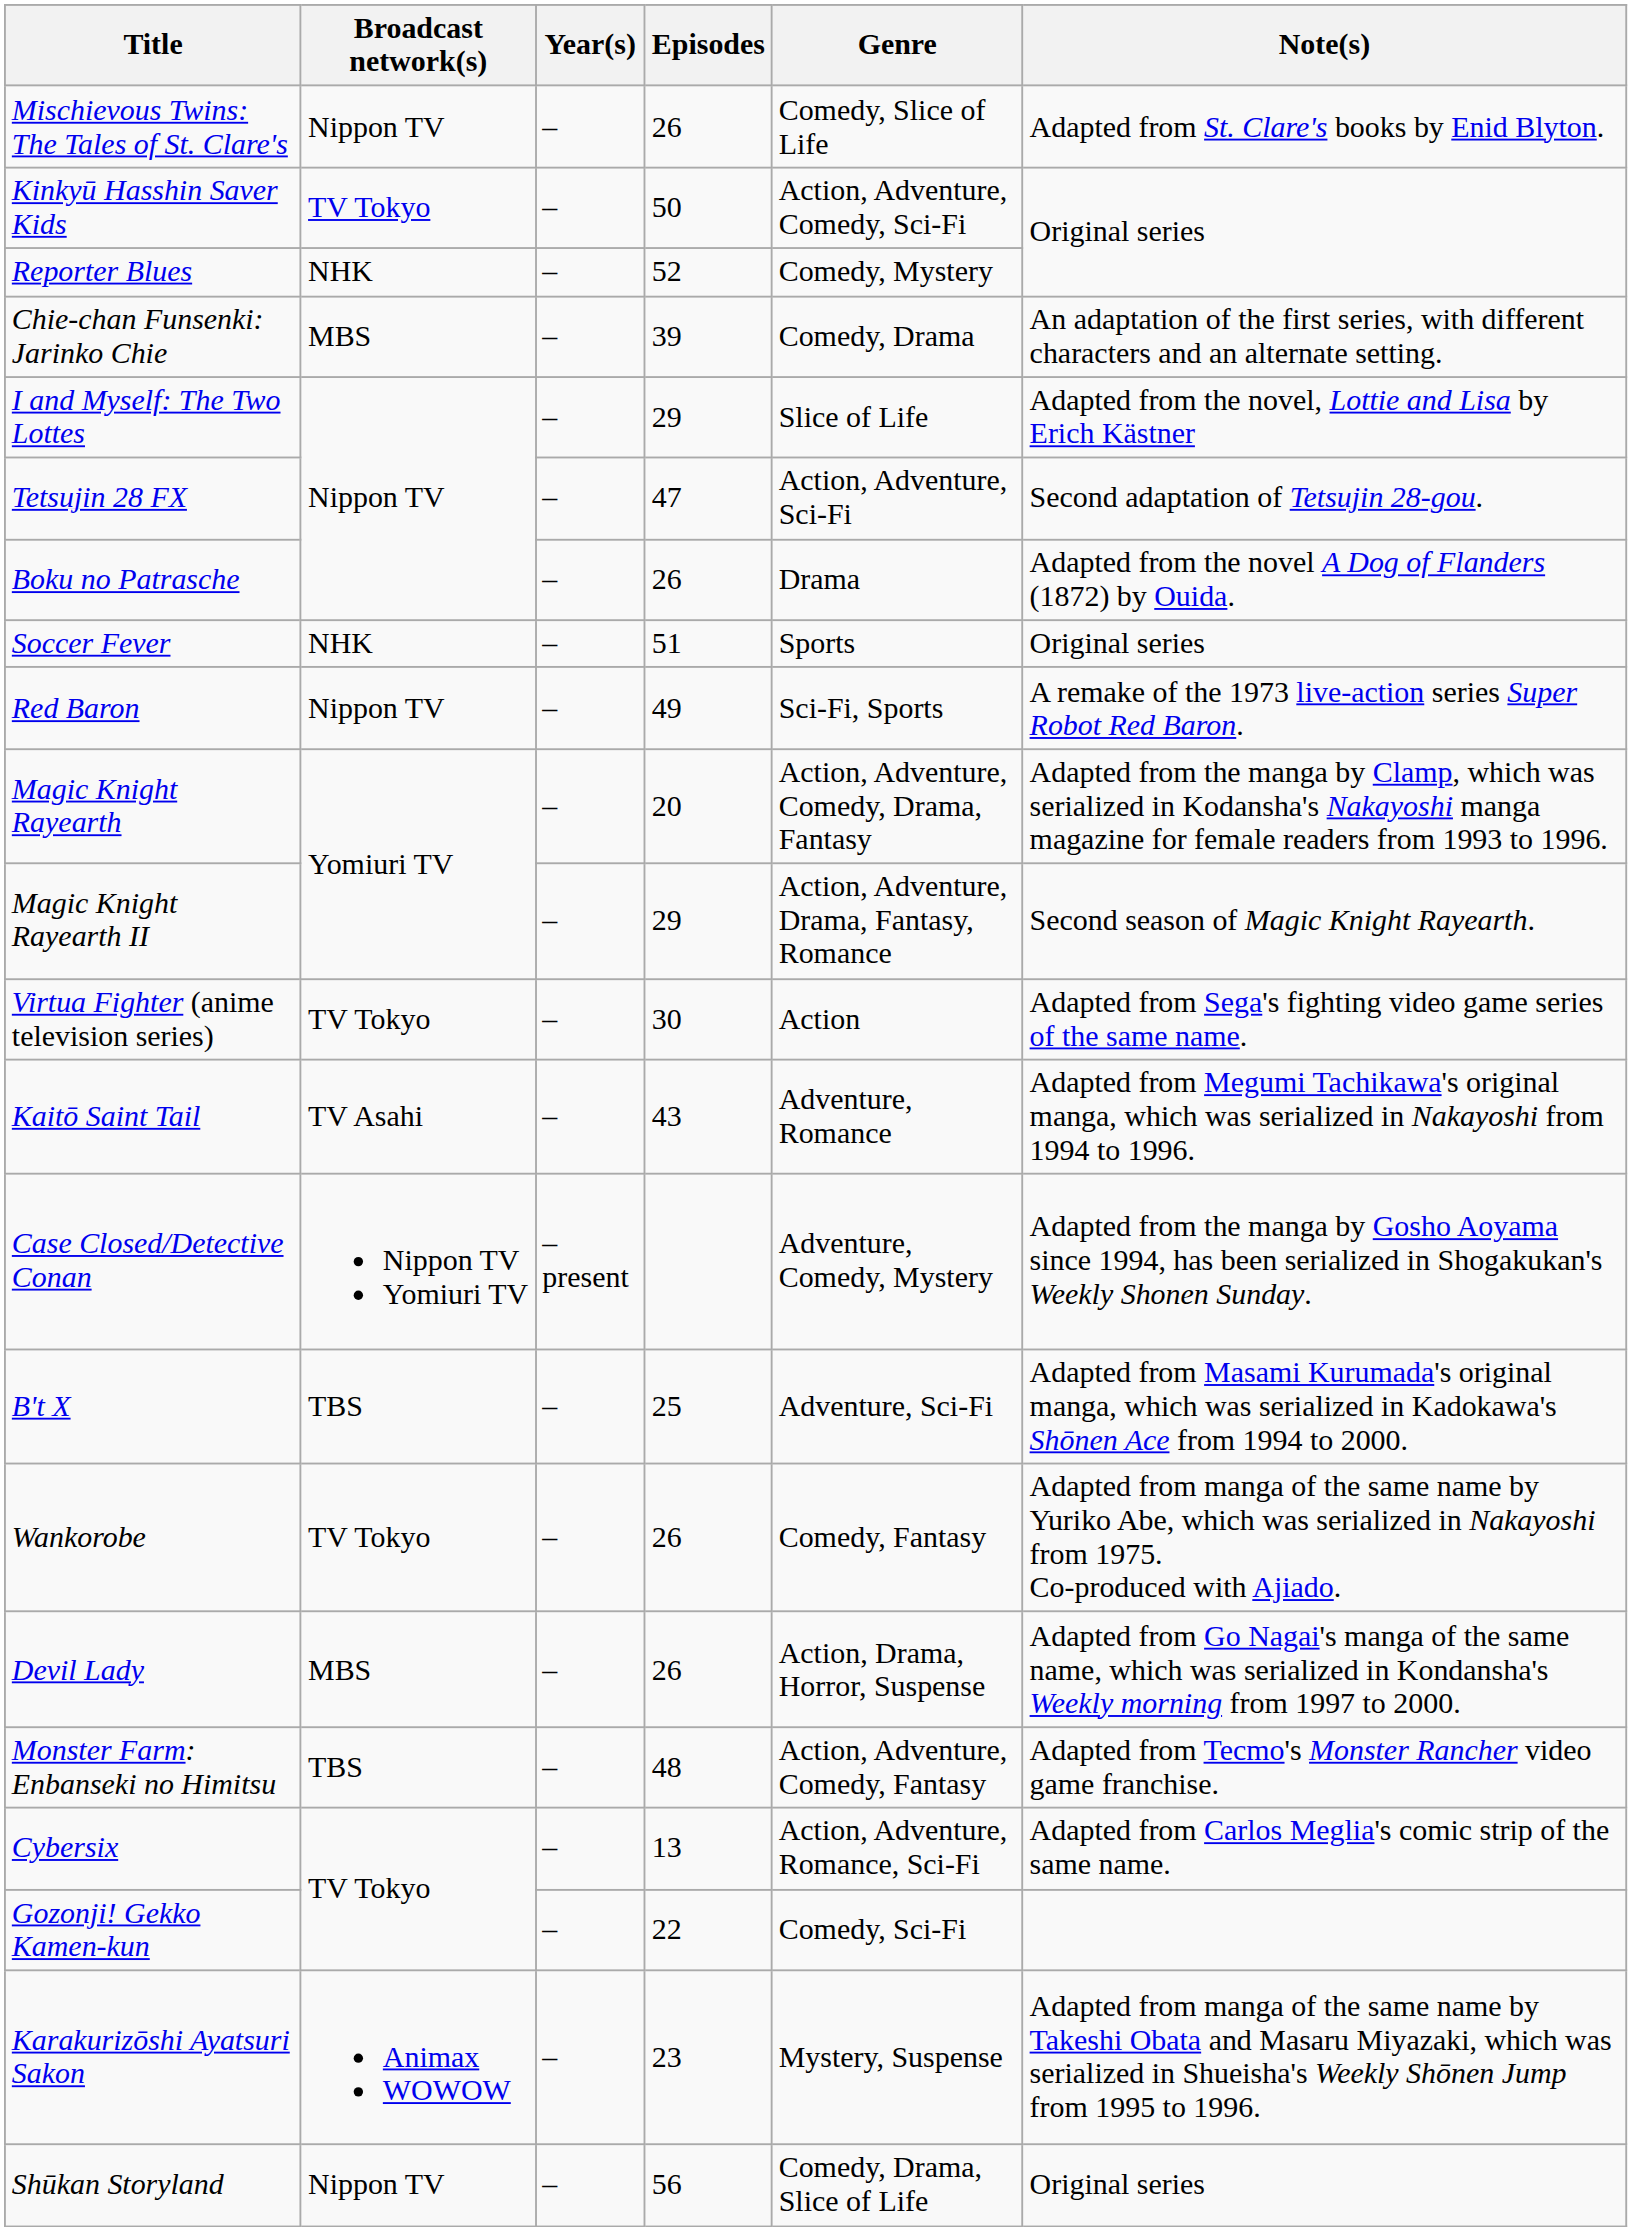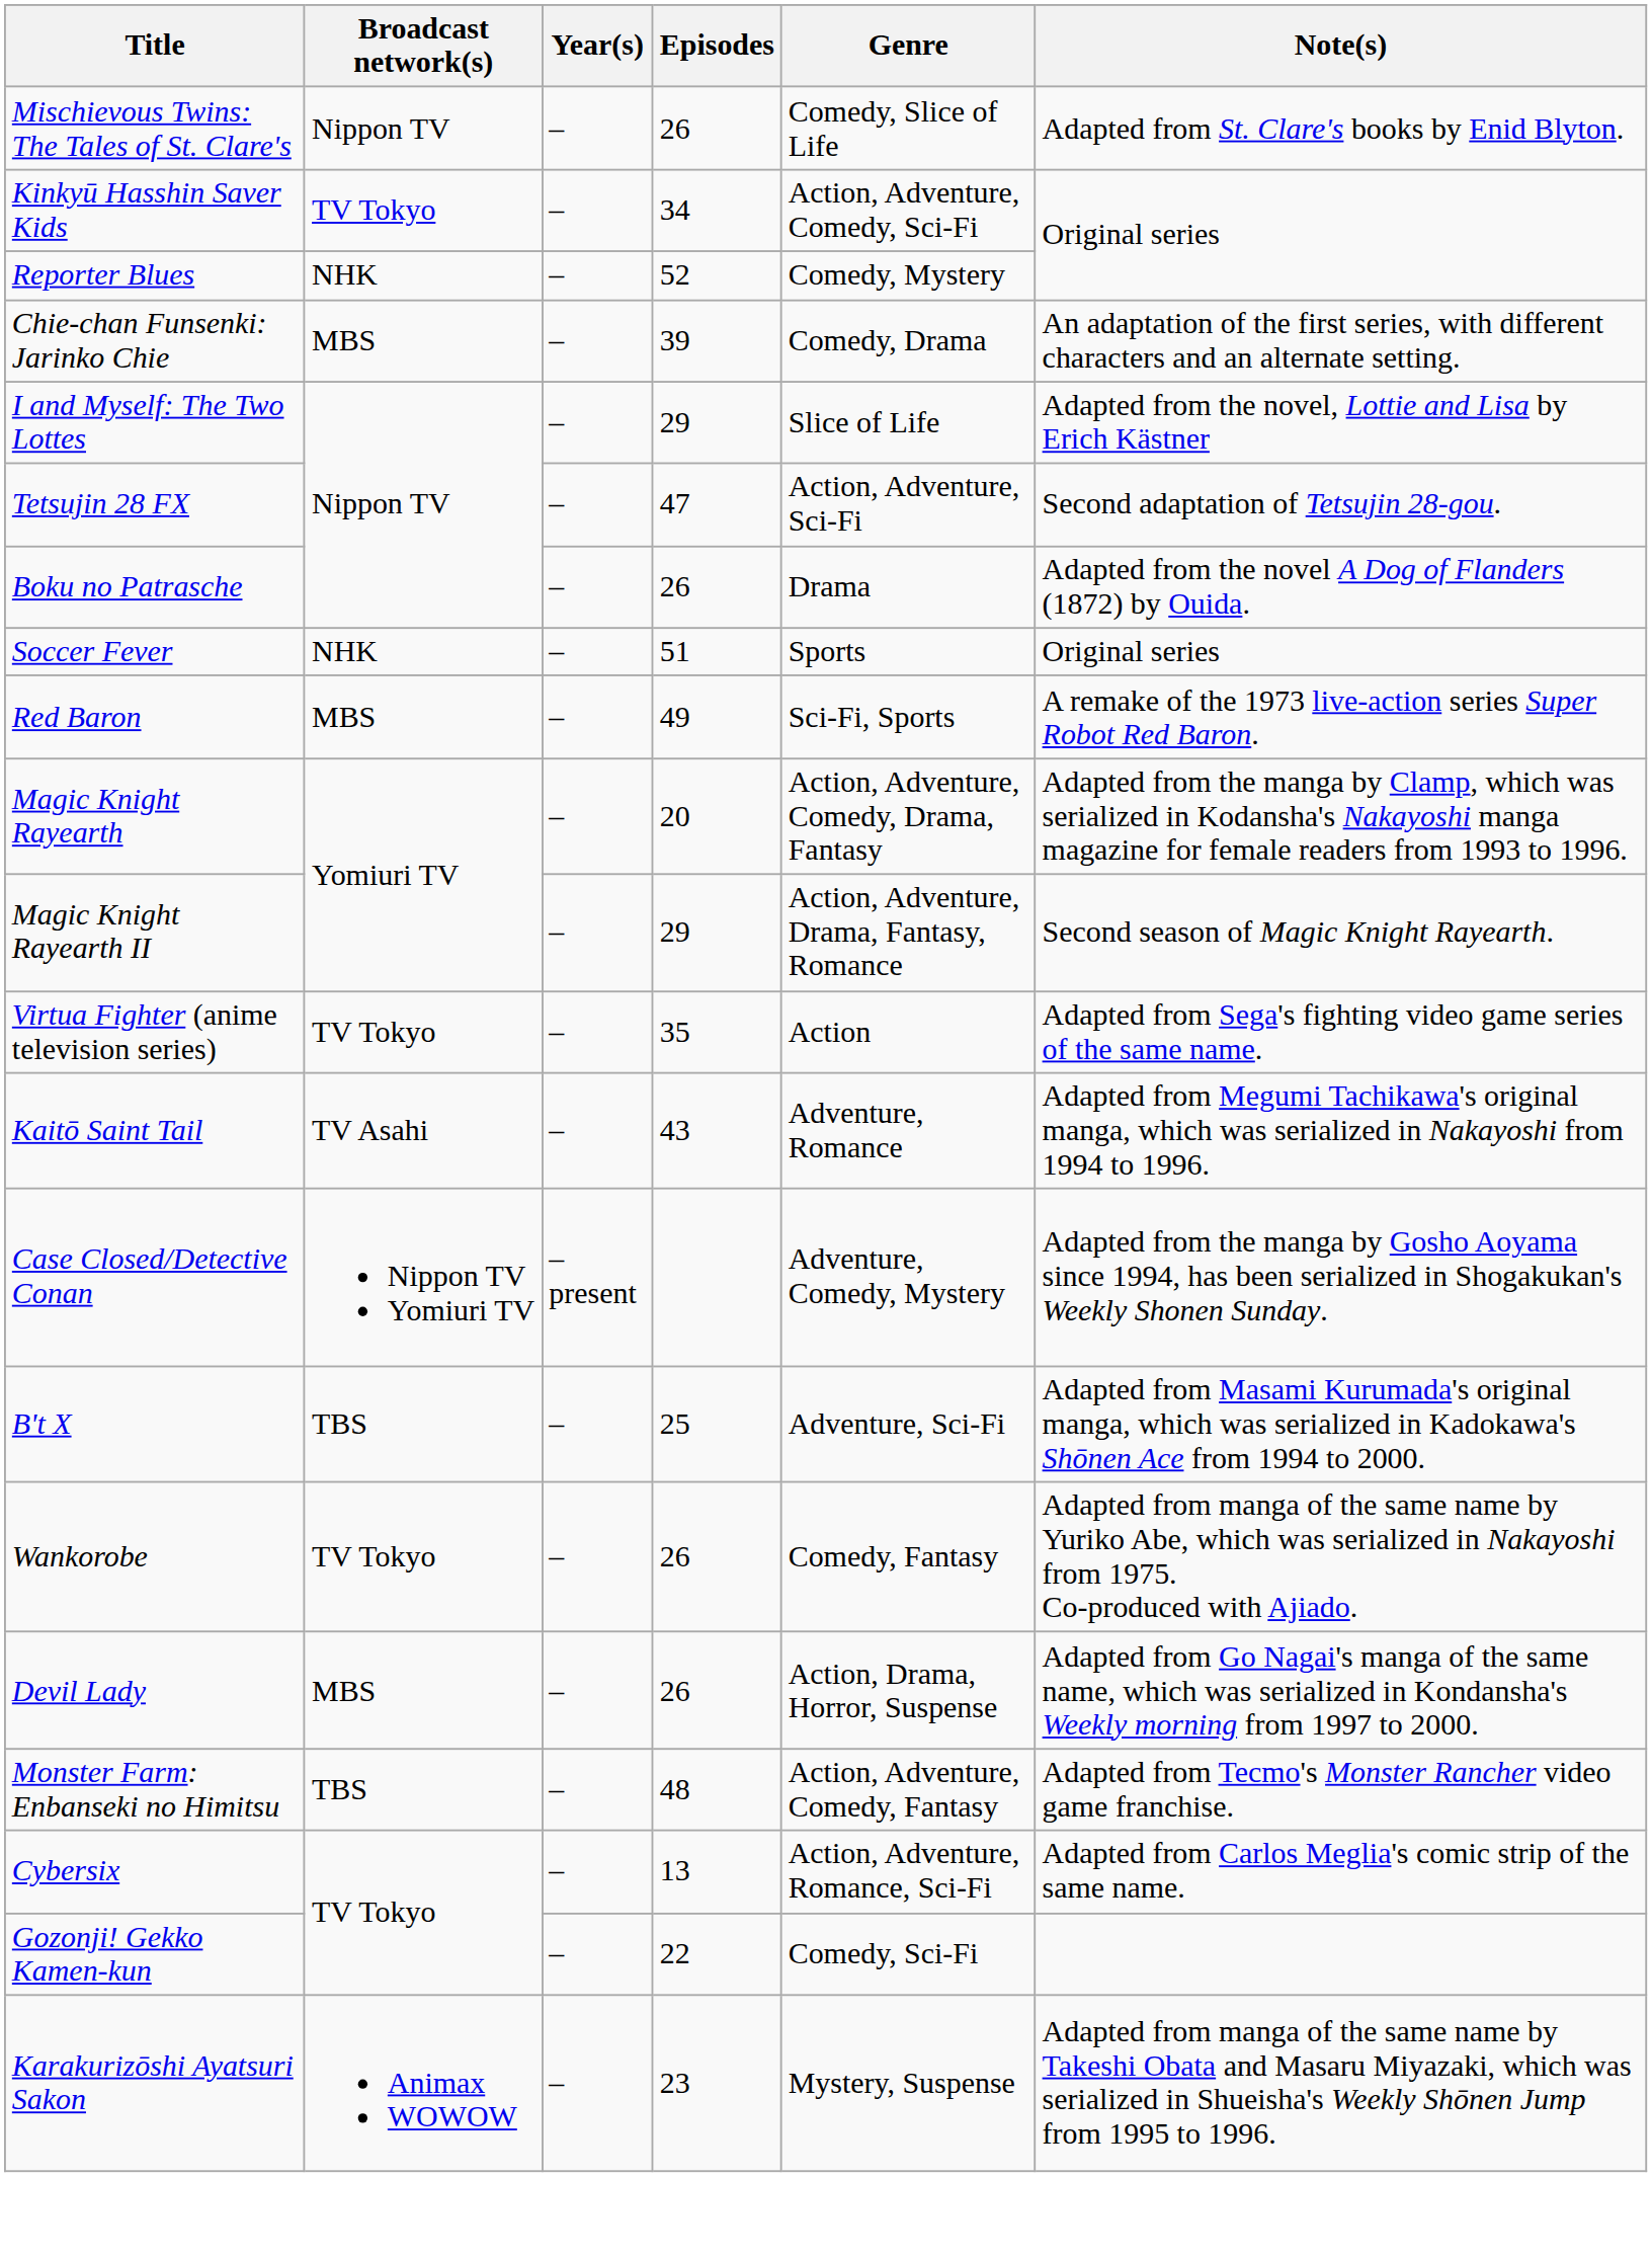Kinkyū Hasshin Saver Kids | Episodes: 50 -> 34
Red Baron | Broadcast network(s): Nippon TV -> MBS
Virtua Fighter (anime television series) | Episodes: 30 -> 35
- row: Shūkan Storyland | Nippon TV | – | 56 | Comedy, Drama, Slice of Life | Original series
